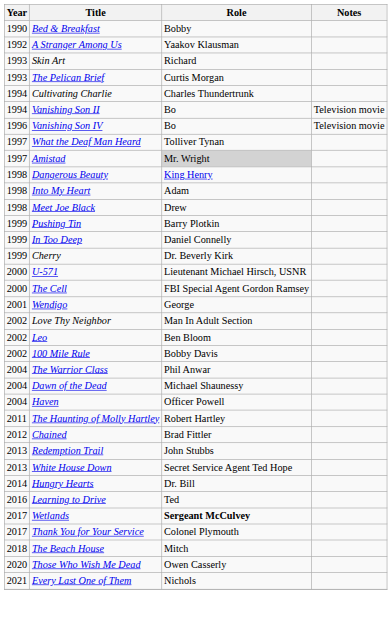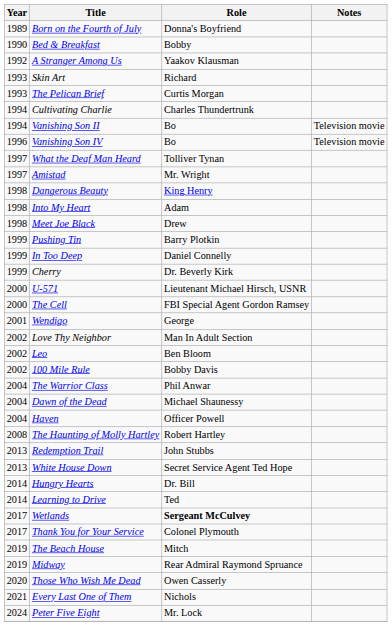+ row: 1989 | Born on the Fourth of July | Donna's Boyfriend
Amistad | Role: lightgrey background -> no background
The Haunting of Molly Hartley | Year: 2011 -> 2008
- row: 2012 | Chained | Brad Fittler
Learning to Drive | Year: 2016 -> 2014
The Beach House | Year: 2018 -> 2019
+ row: 2019 | Midway | Rear Admiral Raymond Spruance
+ row: 2024 | Peter Five Eight | Mr. Lock
